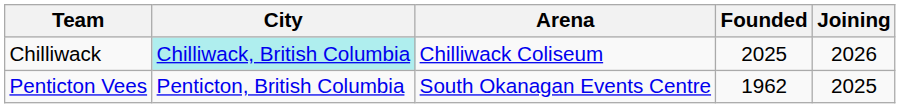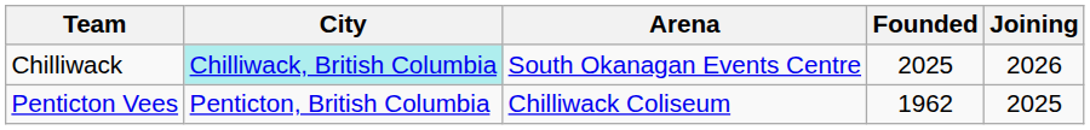Chilliwack | Arena: Chilliwack Coliseum -> South Okanagan Events Centre
Penticton Vees | Arena: South Okanagan Events Centre -> Chilliwack Coliseum
